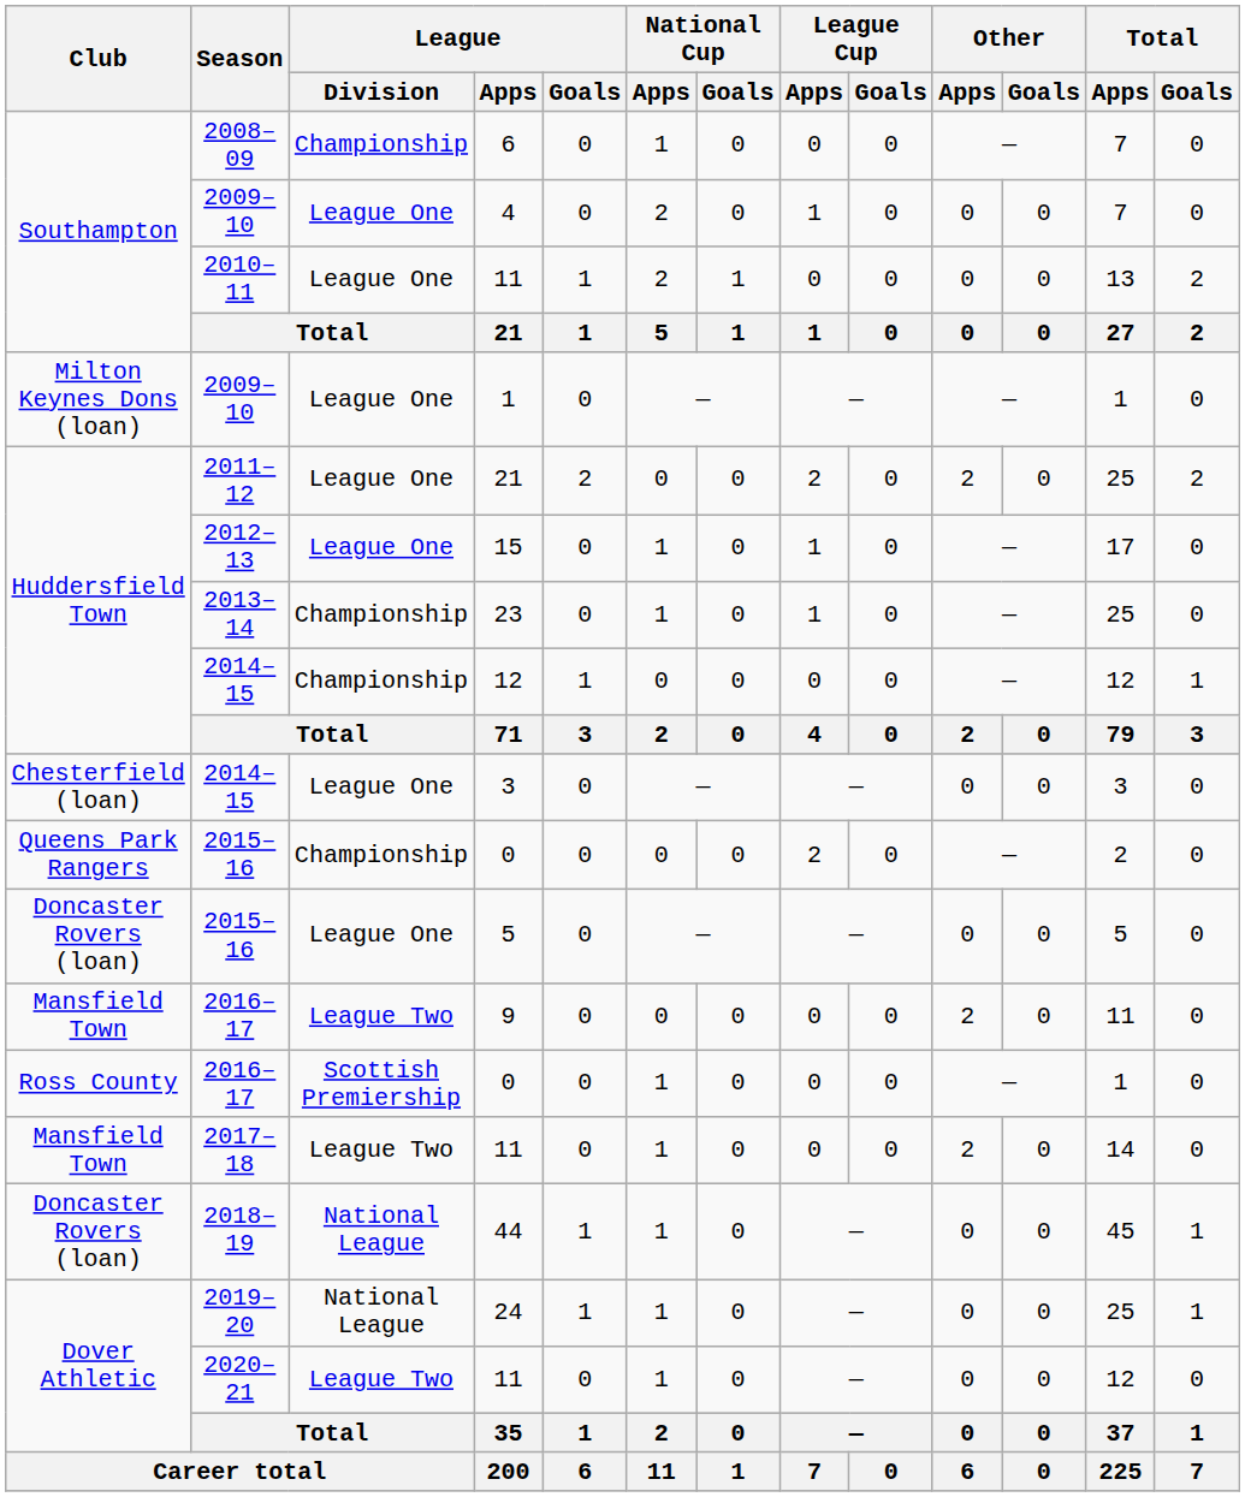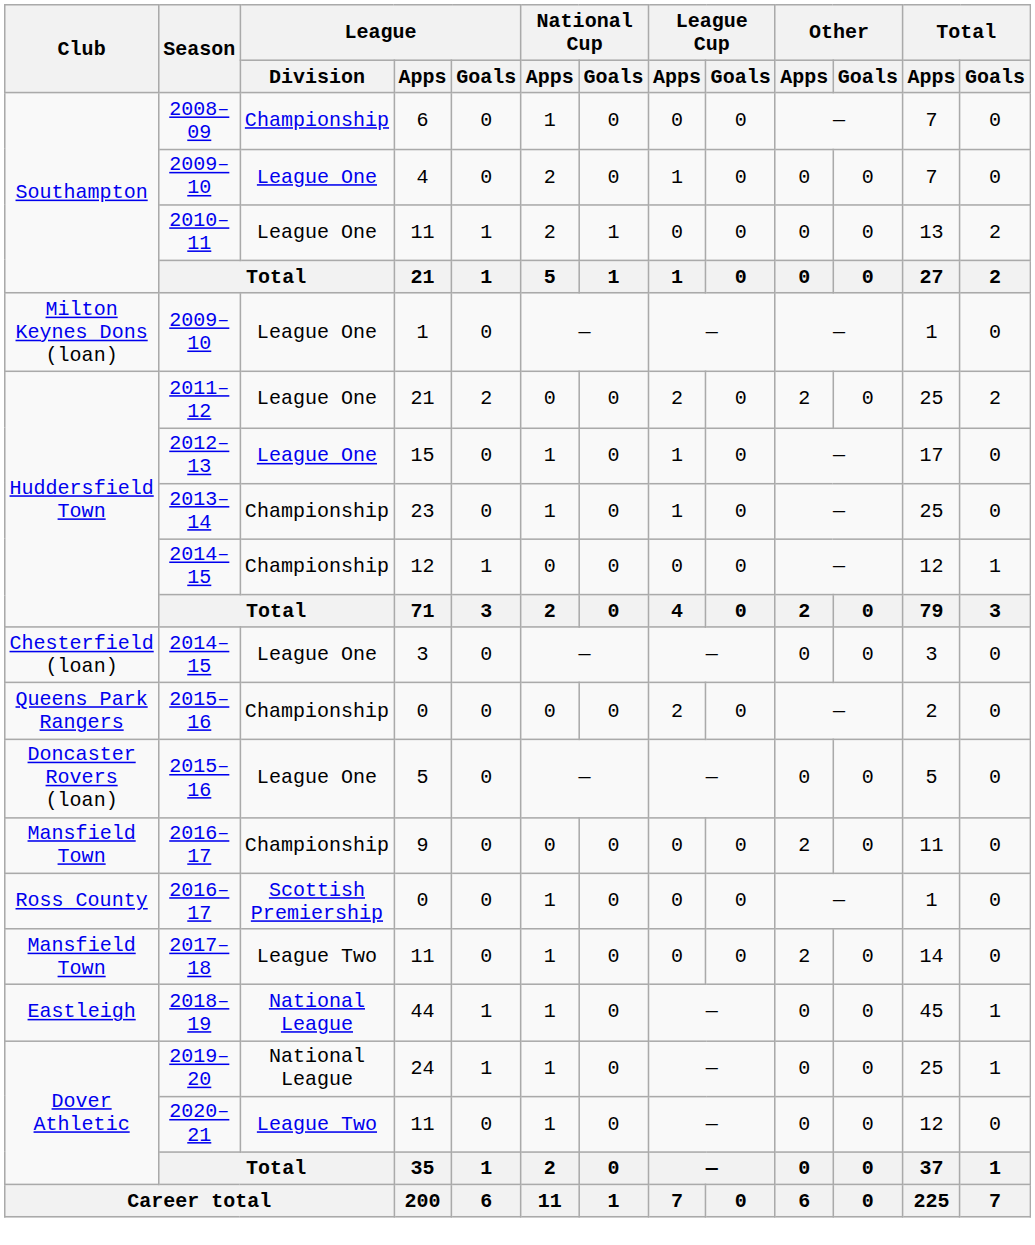9 | League / Division: League Two -> Championship
44 | Club: Doncaster Rovers (loan) -> Eastleigh
